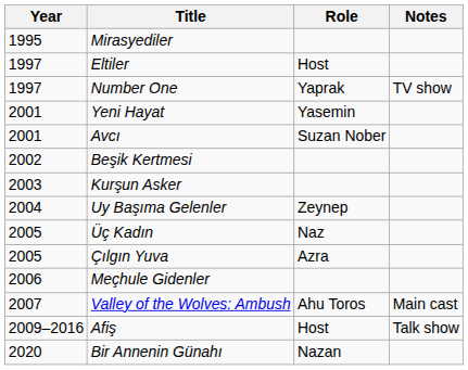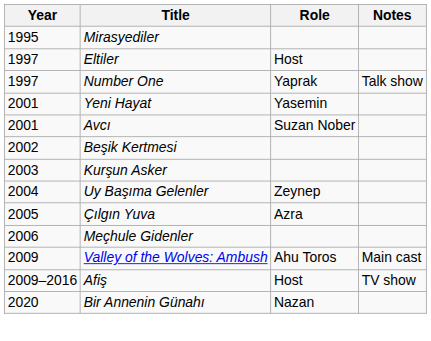Number One | Notes: TV show -> Talk show
- row: 2005 | Üç Kadın | Naz
Valley of the Wolves: Ambush | Year: 2007 -> 2009
Afiş | Notes: Talk show -> TV show
